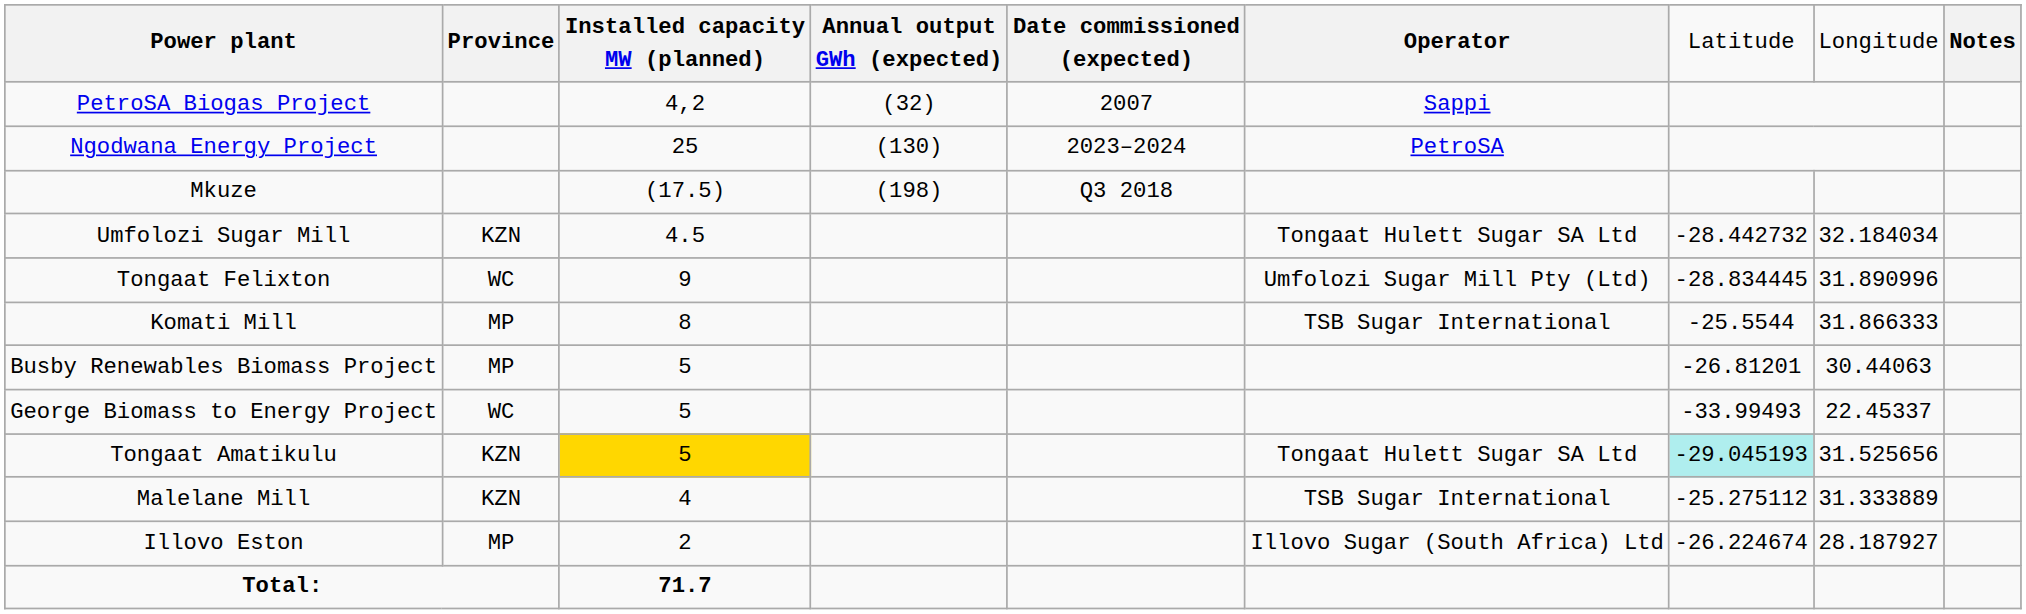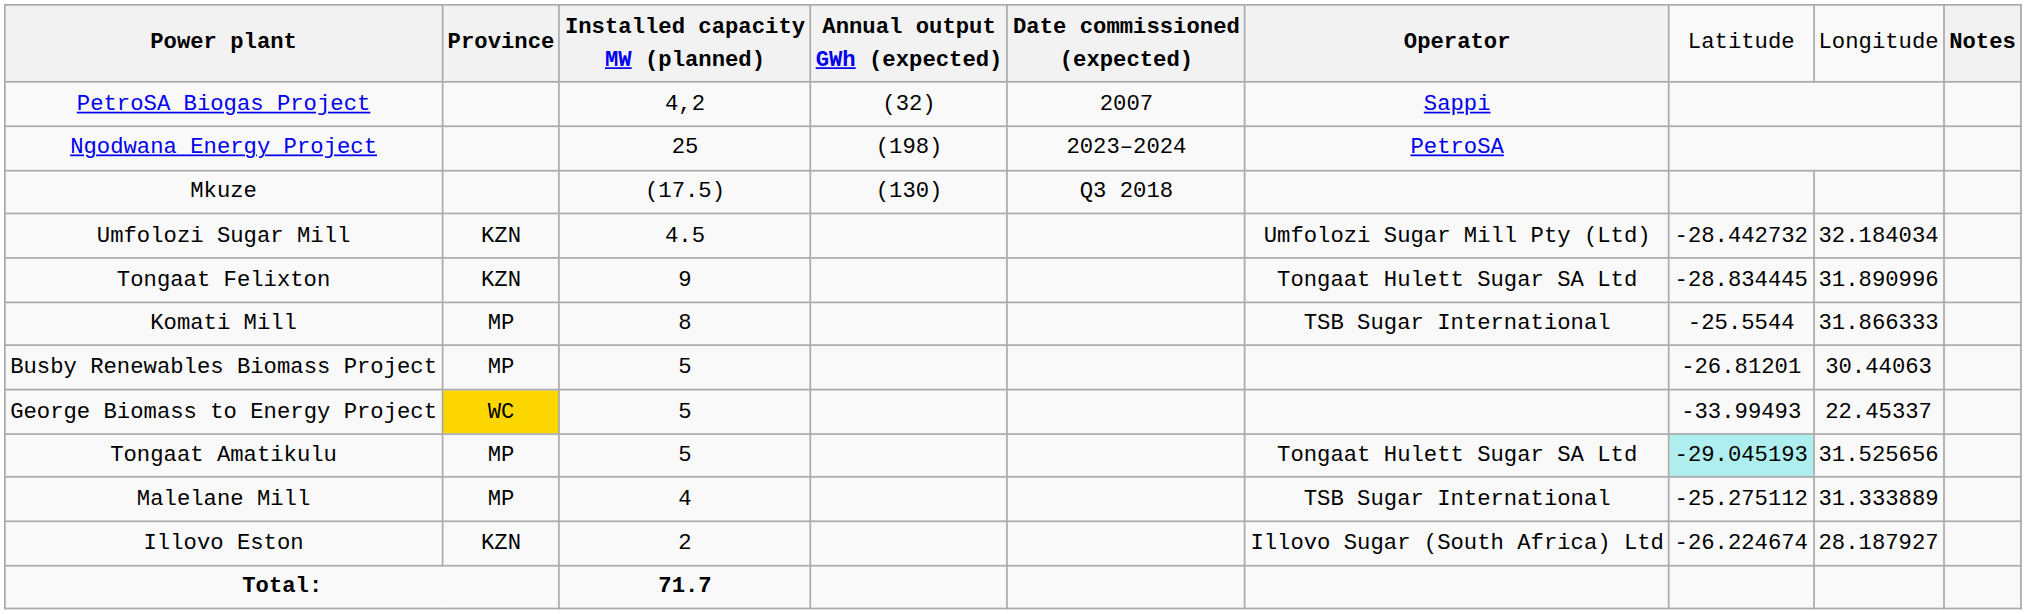Ngodwana Energy Project | column 4: (130) -> (198)
Mkuze | column 4: (198) -> (130)
Umfolozi Sugar Mill | column 6: Tongaat Hulett Sugar SA Ltd -> Umfolozi Sugar Mill Pty (Ltd)
Tongaat Felixton | column 2: WC -> KZN
Tongaat Felixton | column 6: Umfolozi Sugar Mill Pty (Ltd) -> Tongaat Hulett Sugar SA Ltd
George Biomass to Energy Project | column 2: no background -> gold background
Tongaat Amatikulu | column 2: KZN -> MP
Tongaat Amatikulu | column 3: gold background -> no background
Malelane Mill | column 2: KZN -> MP
Illovo Eston | column 2: MP -> KZN
